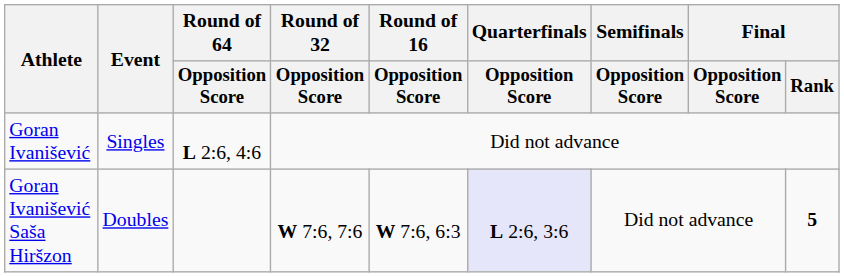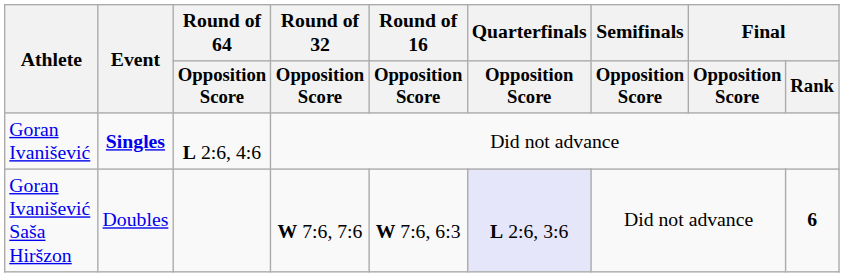Goran Ivanišević | Event: normal -> bold
Goran Ivanišević Saša Hiršzon | Final / Rank: 5 -> 6
